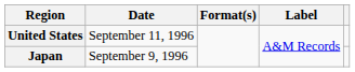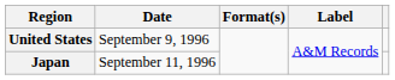United States | Date: September 11, 1996 -> September 9, 1996
Japan | Date: September 9, 1996 -> September 11, 1996
